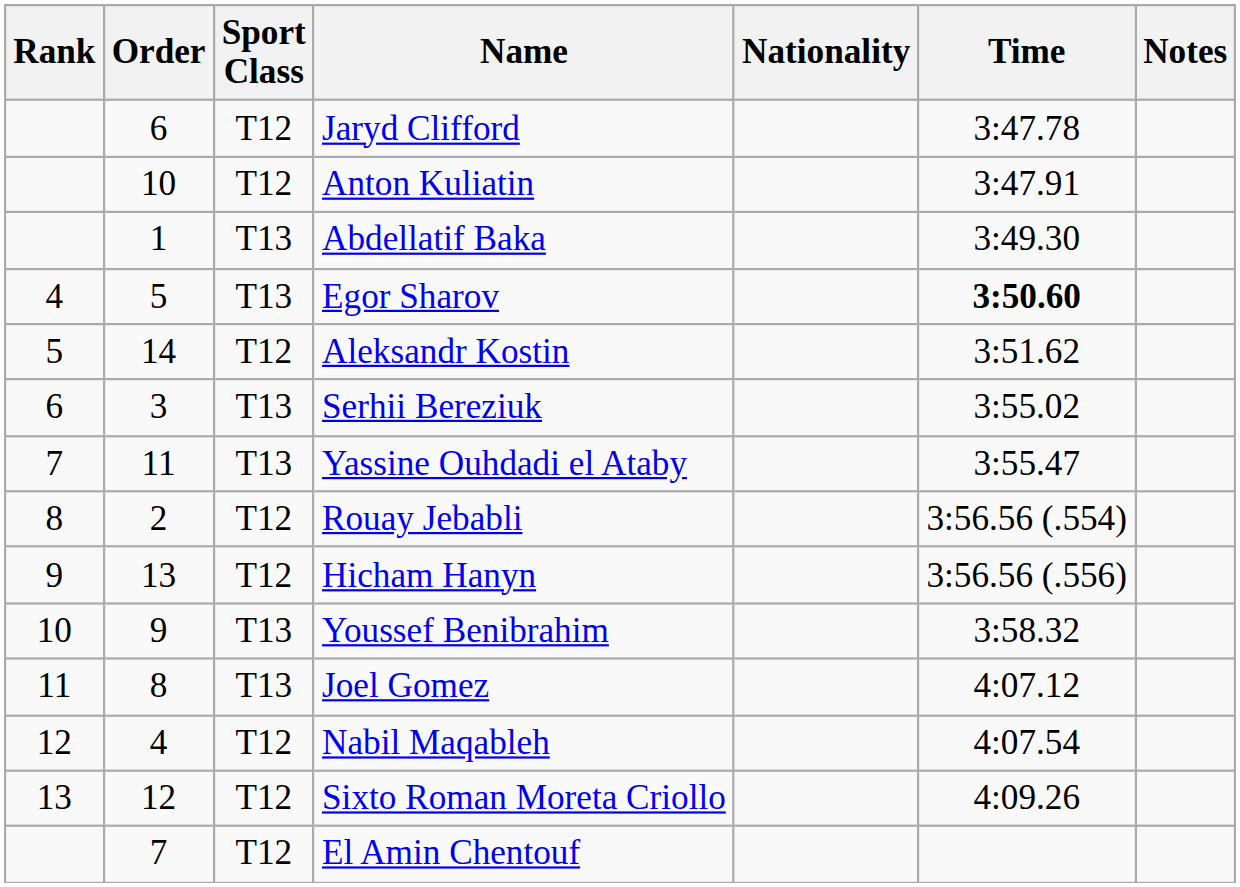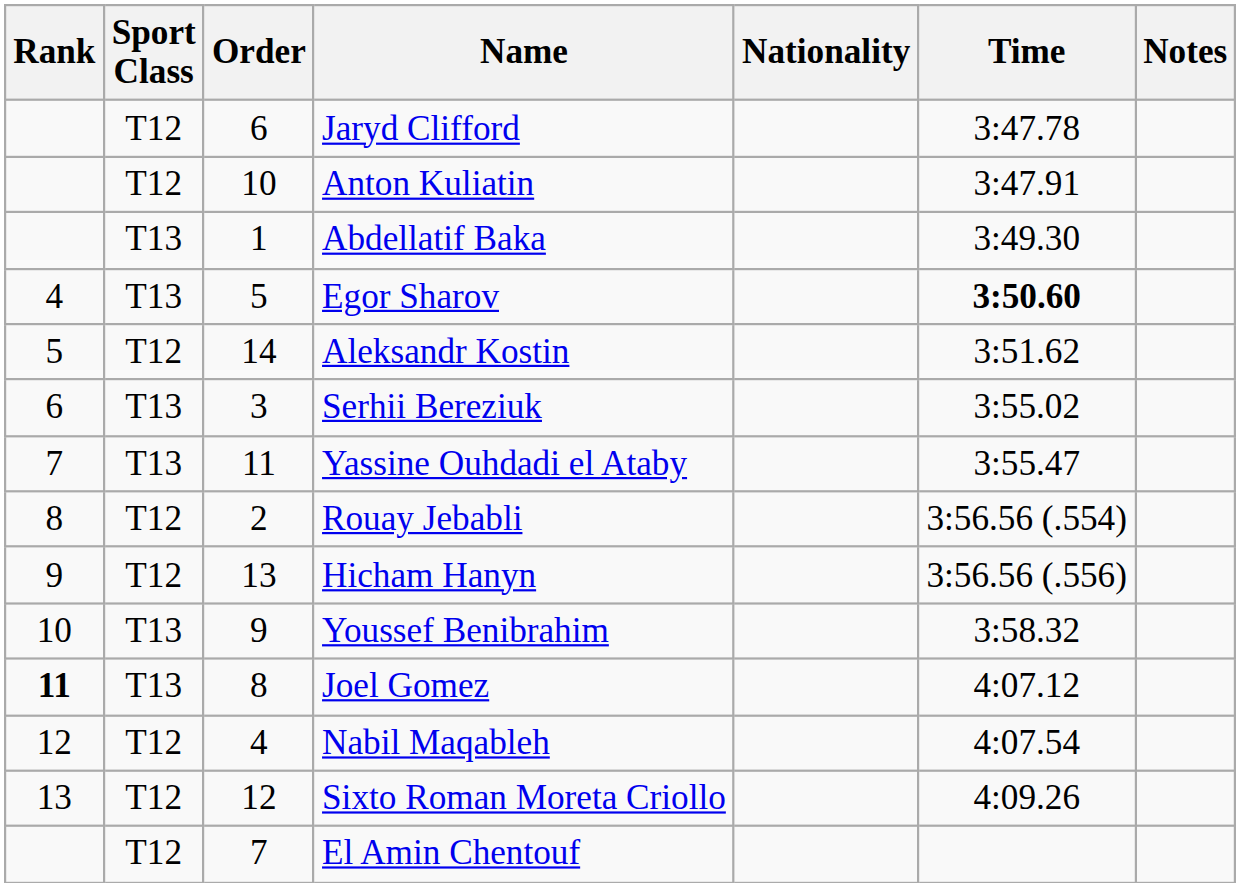columns swapped: Order <-> Sport Class
Joel Gomez | Rank: normal -> bold
